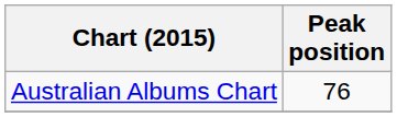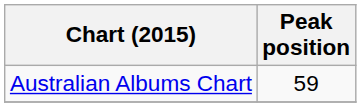Australian Albums Chart | Peak position: 76 -> 59
